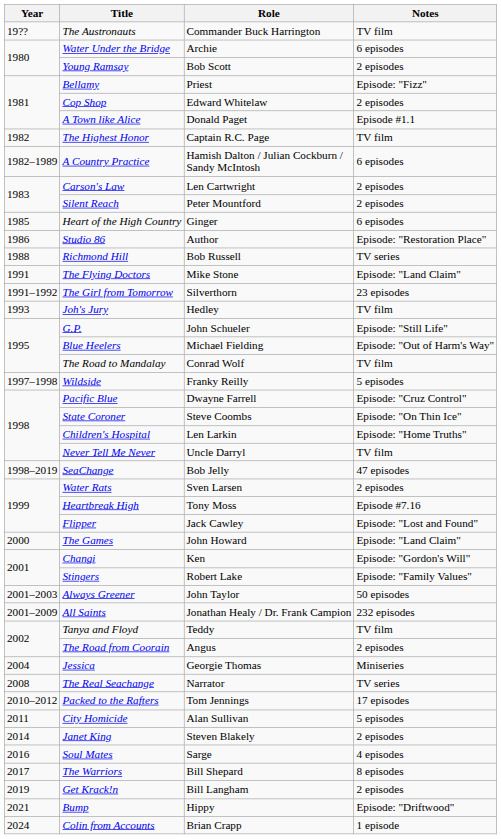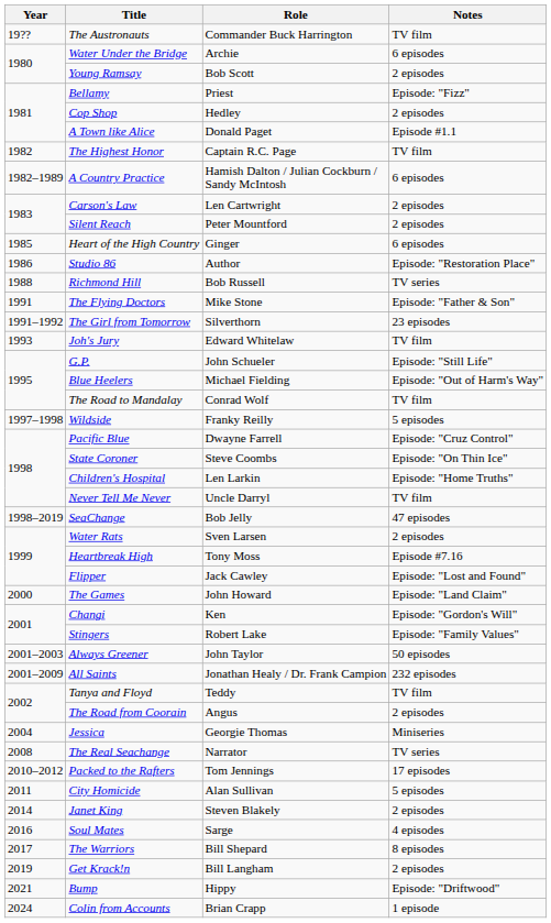Cop Shop | Role: Edward Whitelaw -> Hedley
The Flying Doctors | Notes: Episode: "Land Claim" -> Episode: "Father & Son"
Joh's Jury | Role: Hedley -> Edward Whitelaw
